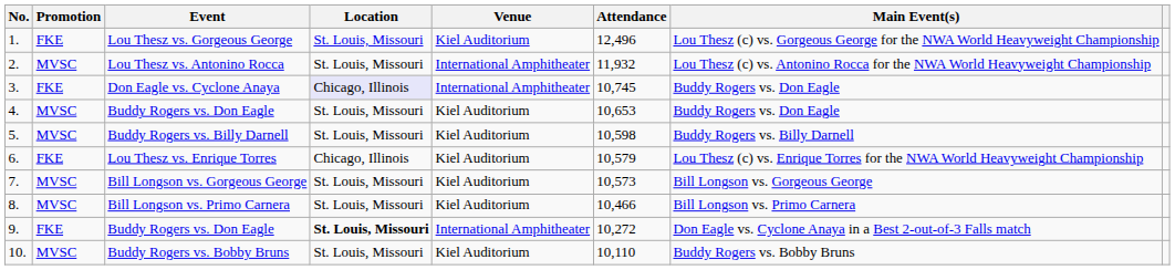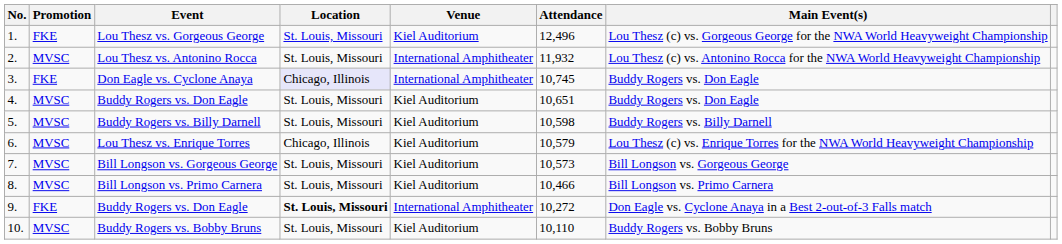4. / Buddy Rogers vs. Don Eagle | Attendance: 10,653 -> 10,651
Lou Thesz vs. Enrique Torres | Promotion: FKE -> MVSC
